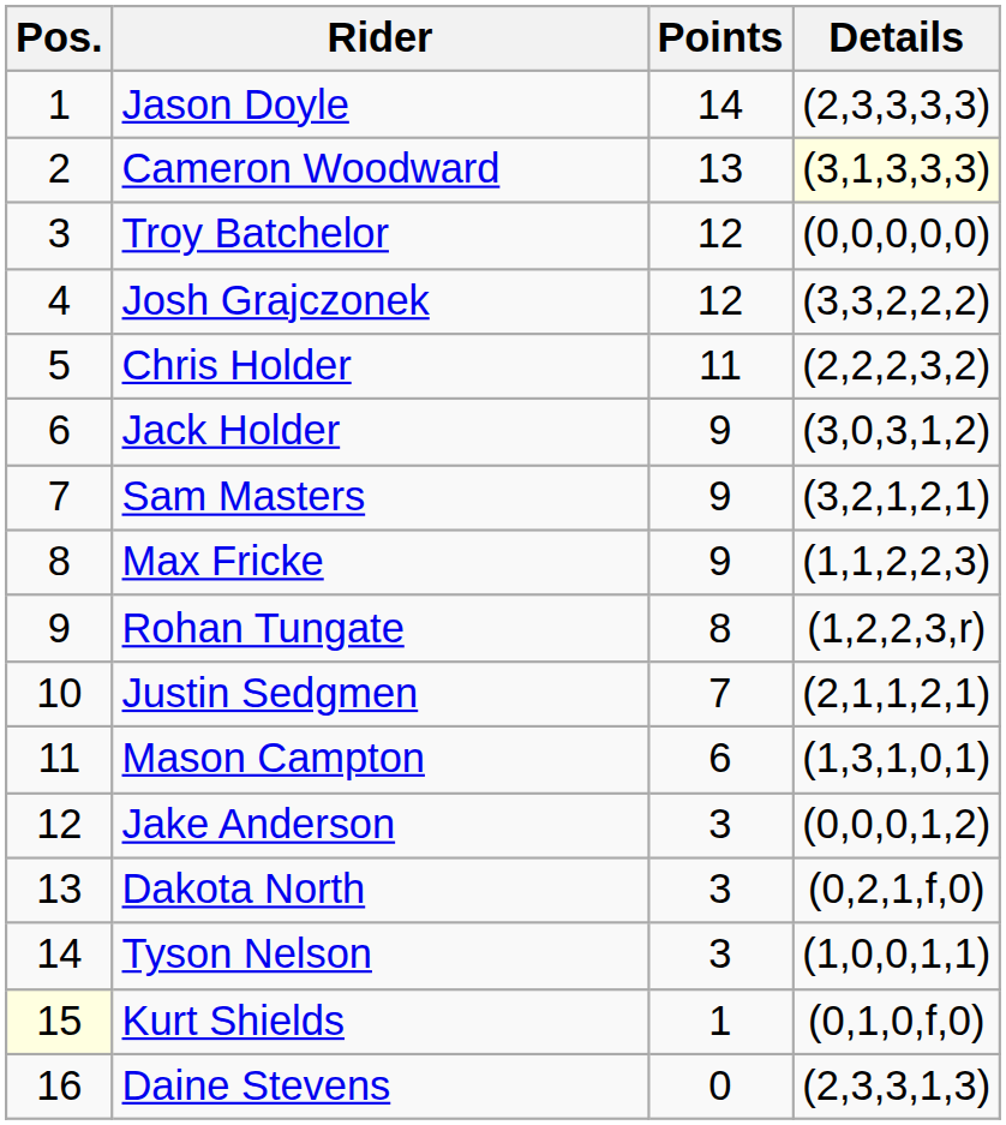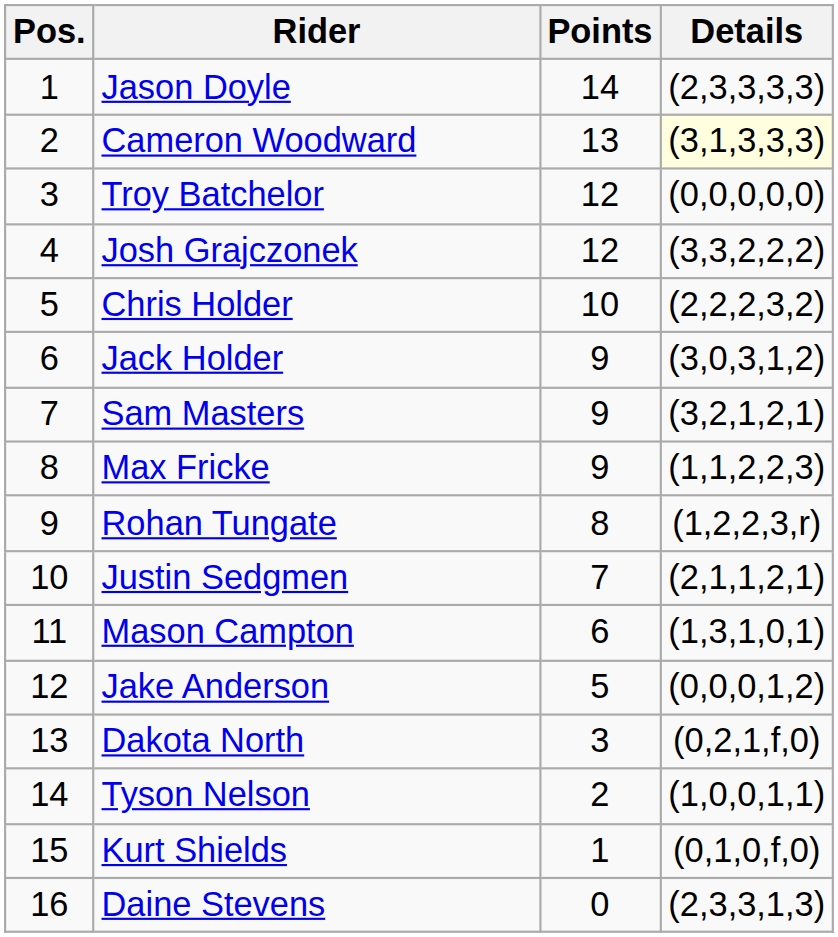Chris Holder | Points: 11 -> 10
Jake Anderson | Points: 3 -> 5
Tyson Nelson | Points: 3 -> 2
Kurt Shields | Pos.: lightyellow background -> no background
